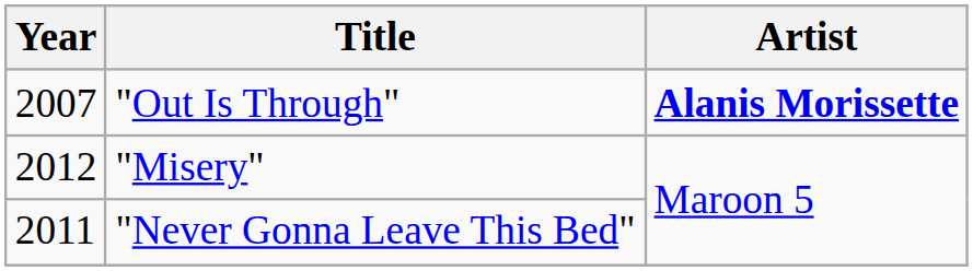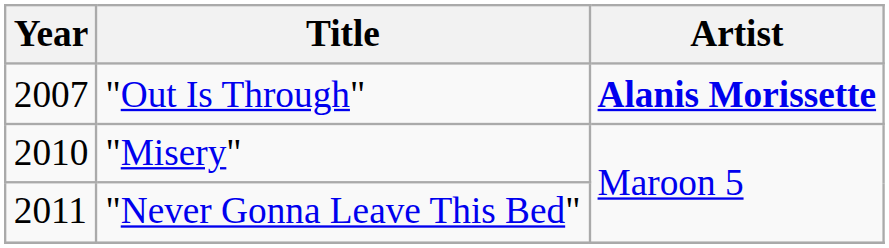"Misery" | Year: 2012 -> 2010
